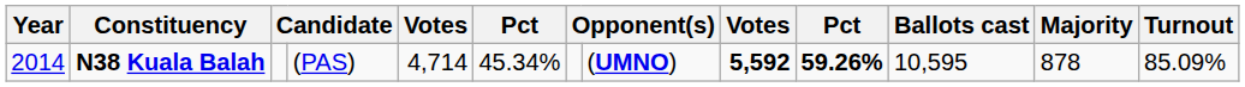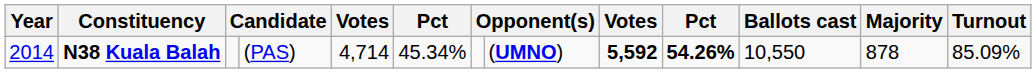N38 Kuala Balah | column 10: 59.26% -> 54.26%
N38 Kuala Balah | Ballots cast: 10,595 -> 10,550
